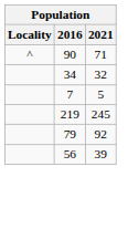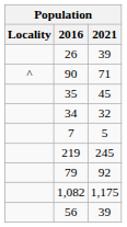+ row: 26 | 39
+ row: 35 | 45
+ row: 1,082 | 1,175
